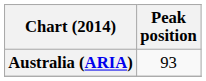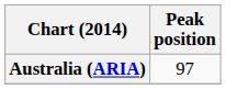Australia (ARIA) | Peak position: 93 -> 97
